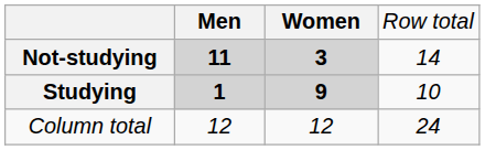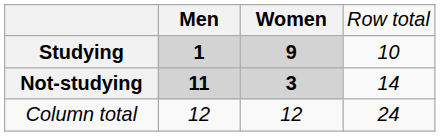rows swapped: Studying <-> Not-studying
